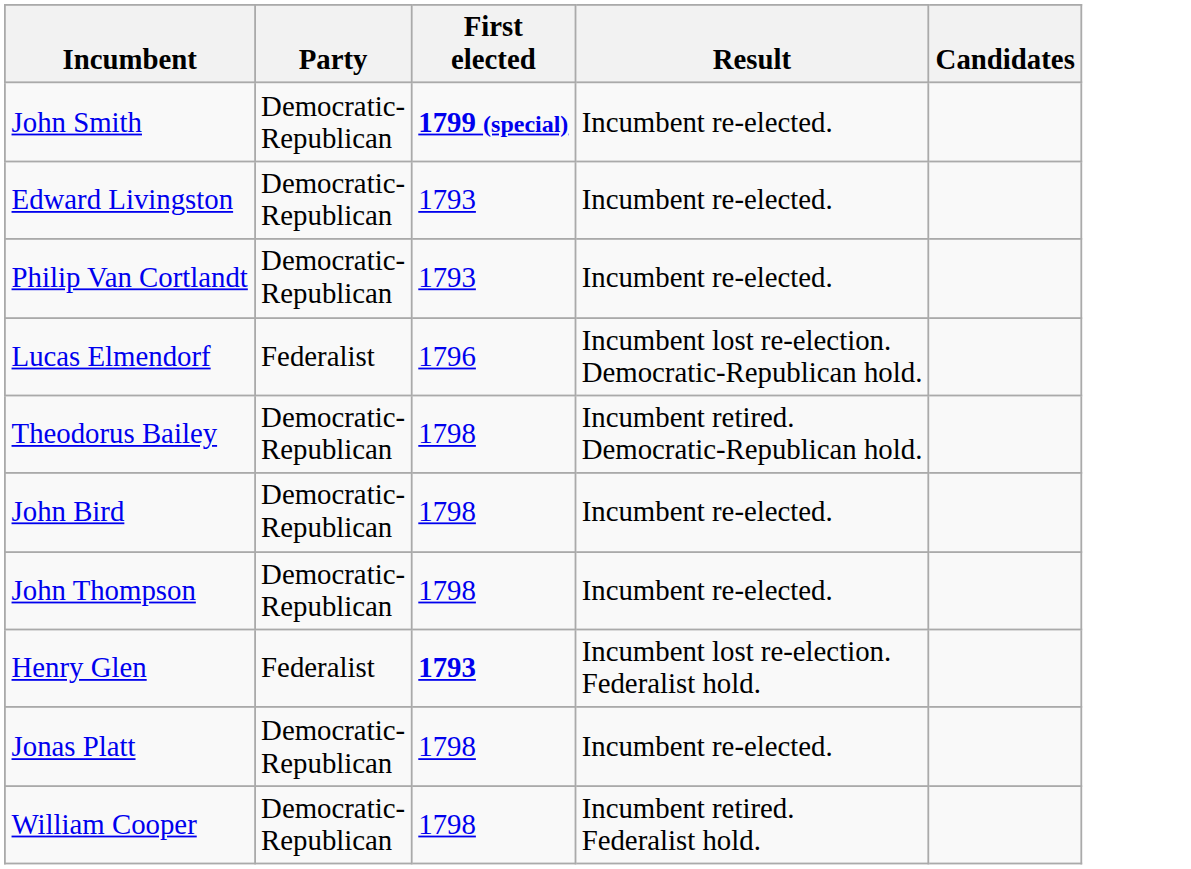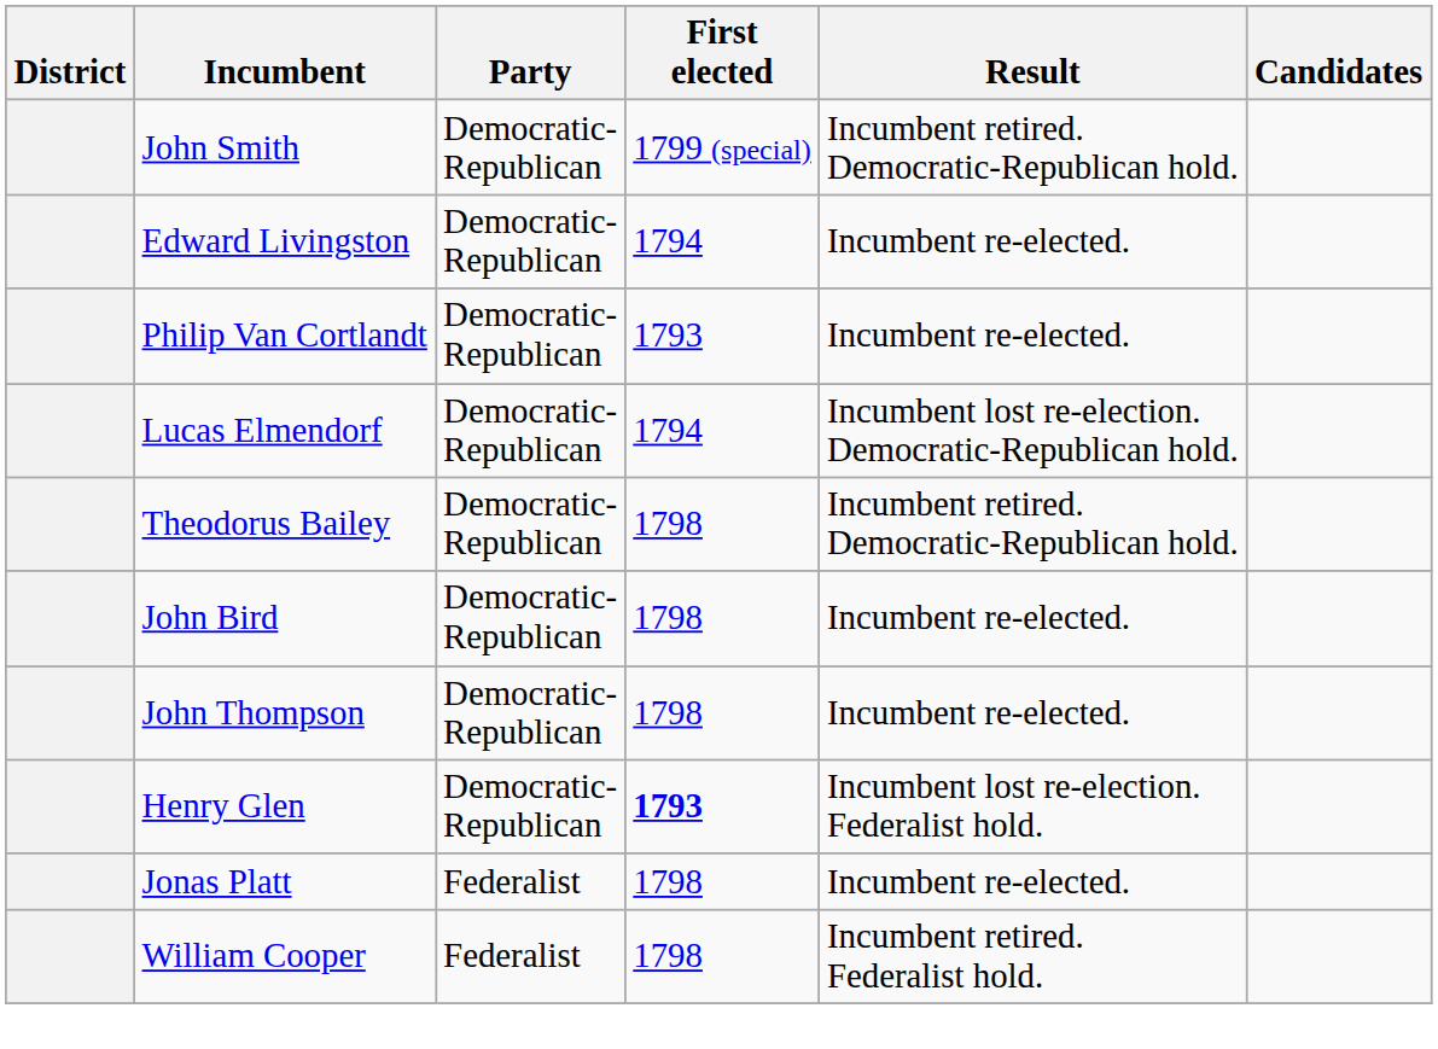+ column: District
John Smith | First elected: bold -> normal
John Smith | Result: Incumbent re-elected. -> Incumbent retired. Democratic-Republican hold.
Edward Livingston | First elected: 1793 -> 1794
Lucas Elmendorf | Party: Federalist -> Democratic- Republican
Lucas Elmendorf | First elected: 1796 -> 1794
Henry Glen | Party: Federalist -> Democratic- Republican
Jonas Platt | Party: Democratic- Republican -> Federalist
William Cooper | Party: Democratic- Republican -> Federalist
